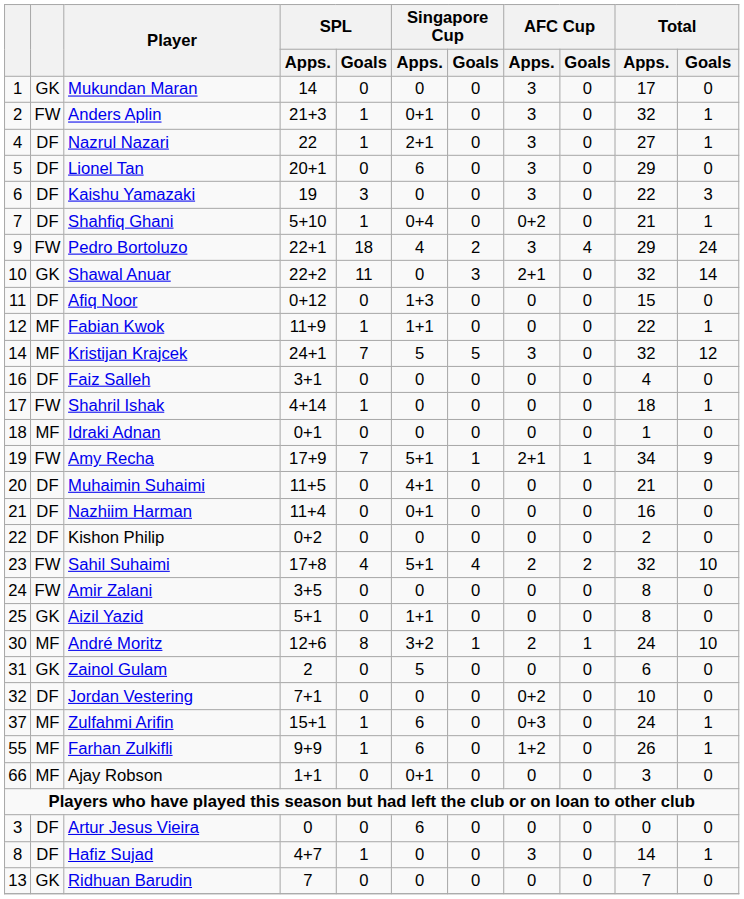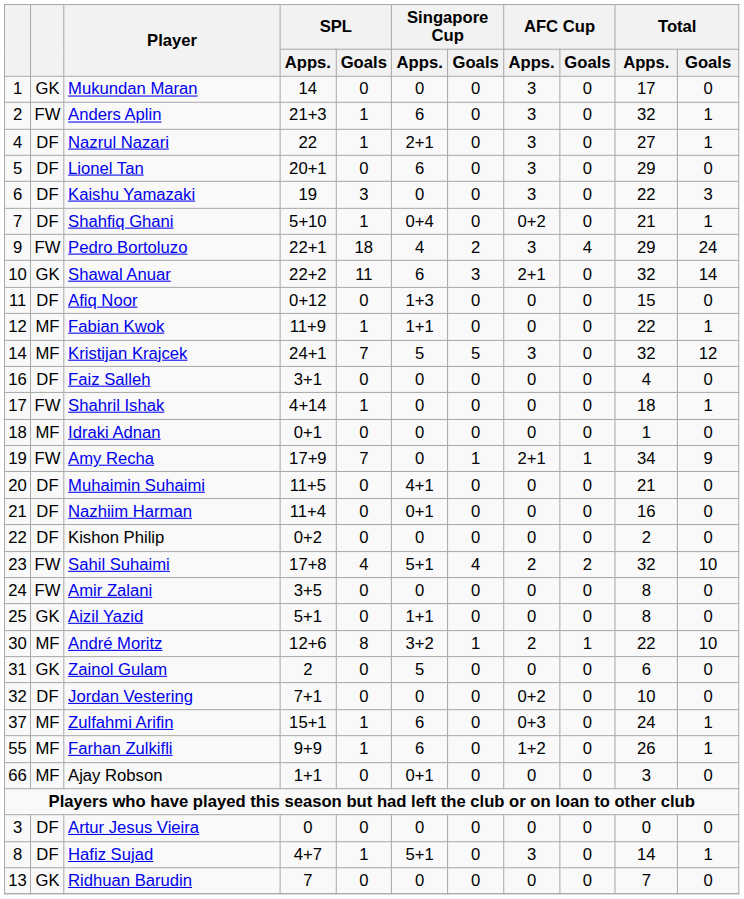Anders Aplin | Singapore Cup / Apps.: 0+1 -> 6
Shawal Anuar | Singapore Cup / Apps.: 0 -> 6
Amy Recha | Singapore Cup / Apps.: 5+1 -> 0
André Moritz | Total / Apps.: 24 -> 22
Artur Jesus Vieira | Singapore Cup / Apps.: 6 -> 0
Hafiz Sujad | Singapore Cup / Apps.: 0 -> 5+1
